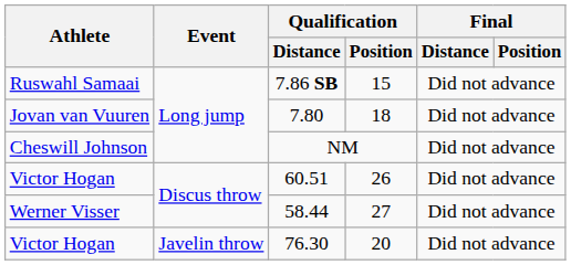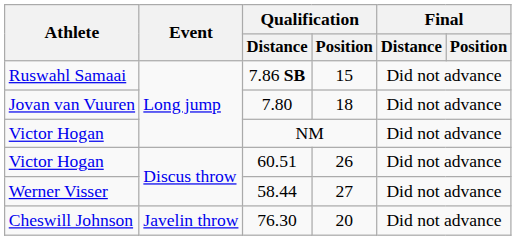NM | Athlete: Cheswill Johnson -> Victor Hogan
76.30 | Athlete: Victor Hogan -> Cheswill Johnson
